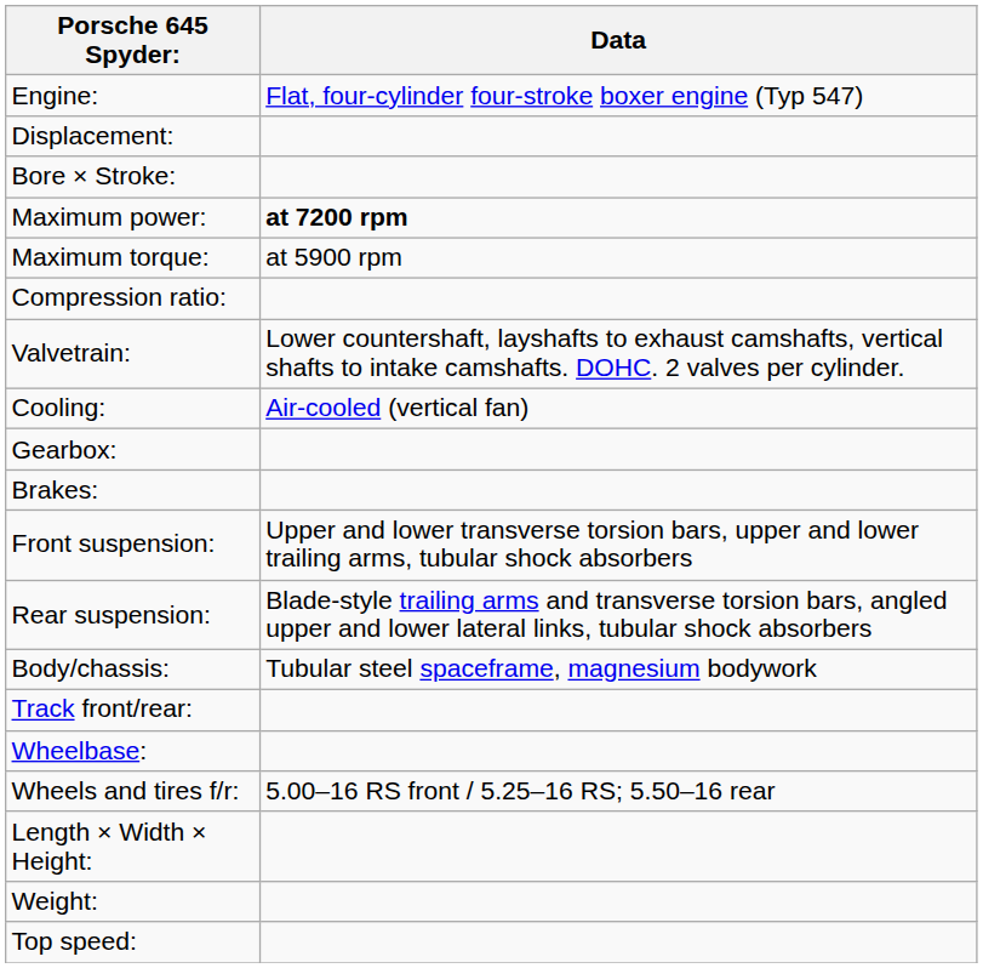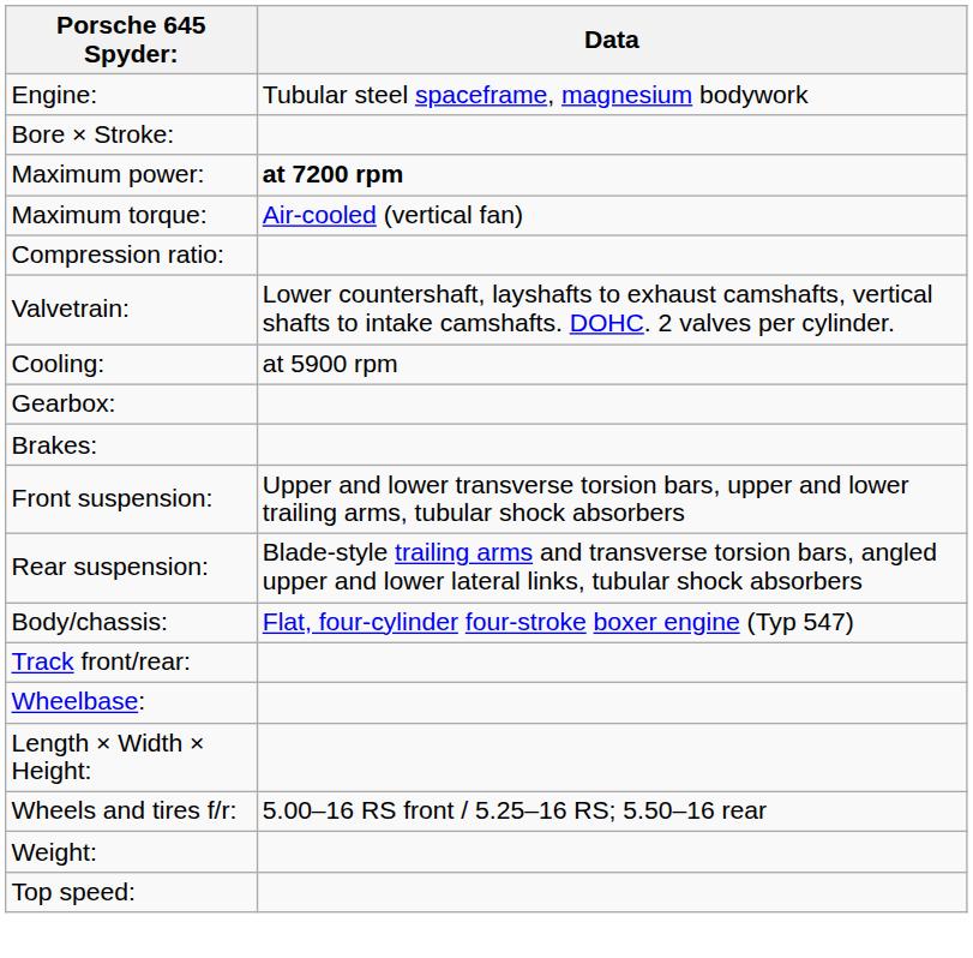Engine: | Data: Flat, four-cylinder four-stroke boxer engine (Typ 547) -> Tubular steel spaceframe, magnesium bodywork
- row: Displacement:
Maximum torque: | Data: at 5900 rpm -> Air-cooled (vertical fan)
Cooling: | Data: Air-cooled (vertical fan) -> at 5900 rpm
Body/chassis: | Data: Tubular steel spaceframe, magnesium bodywork -> Flat, four-cylinder four-stroke boxer engine (Typ 547)
rows swapped: Wheels and tires f/r: <-> Length × Width × Height:
